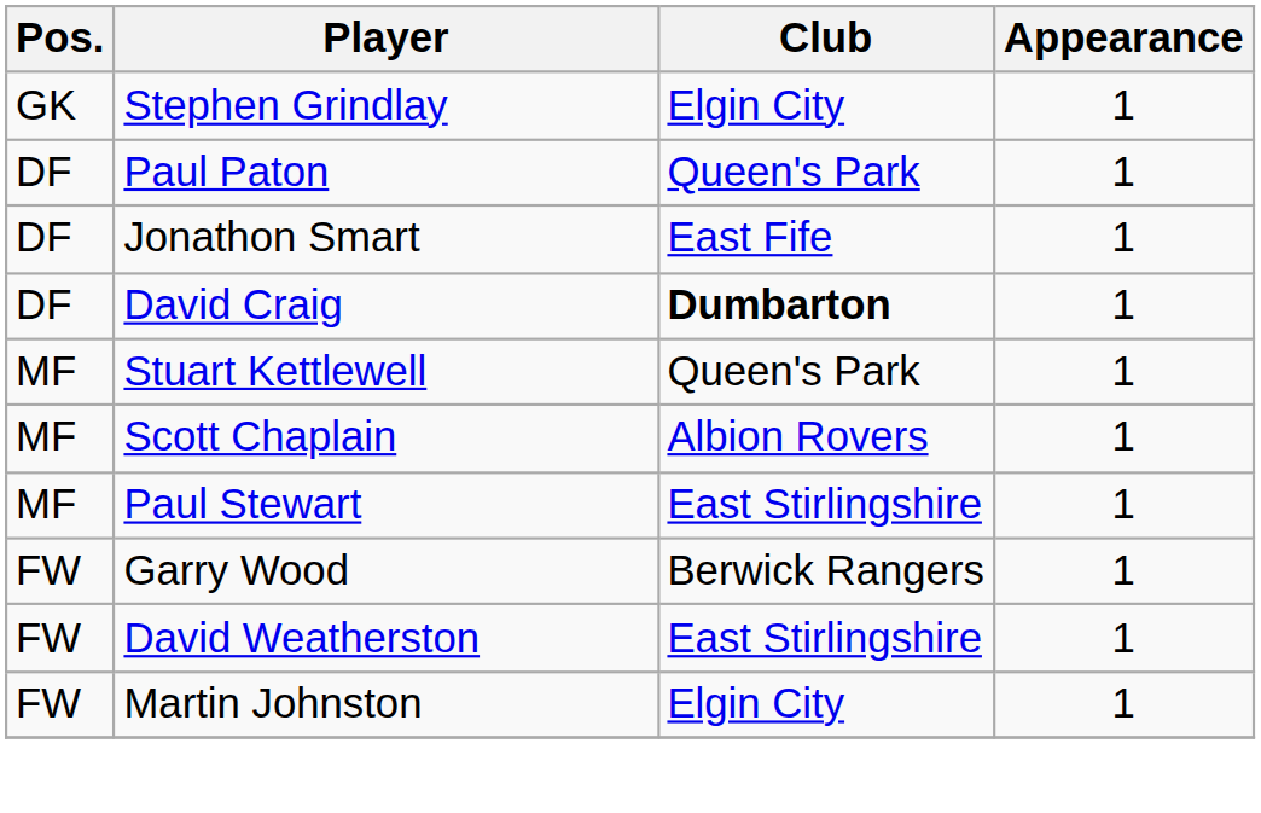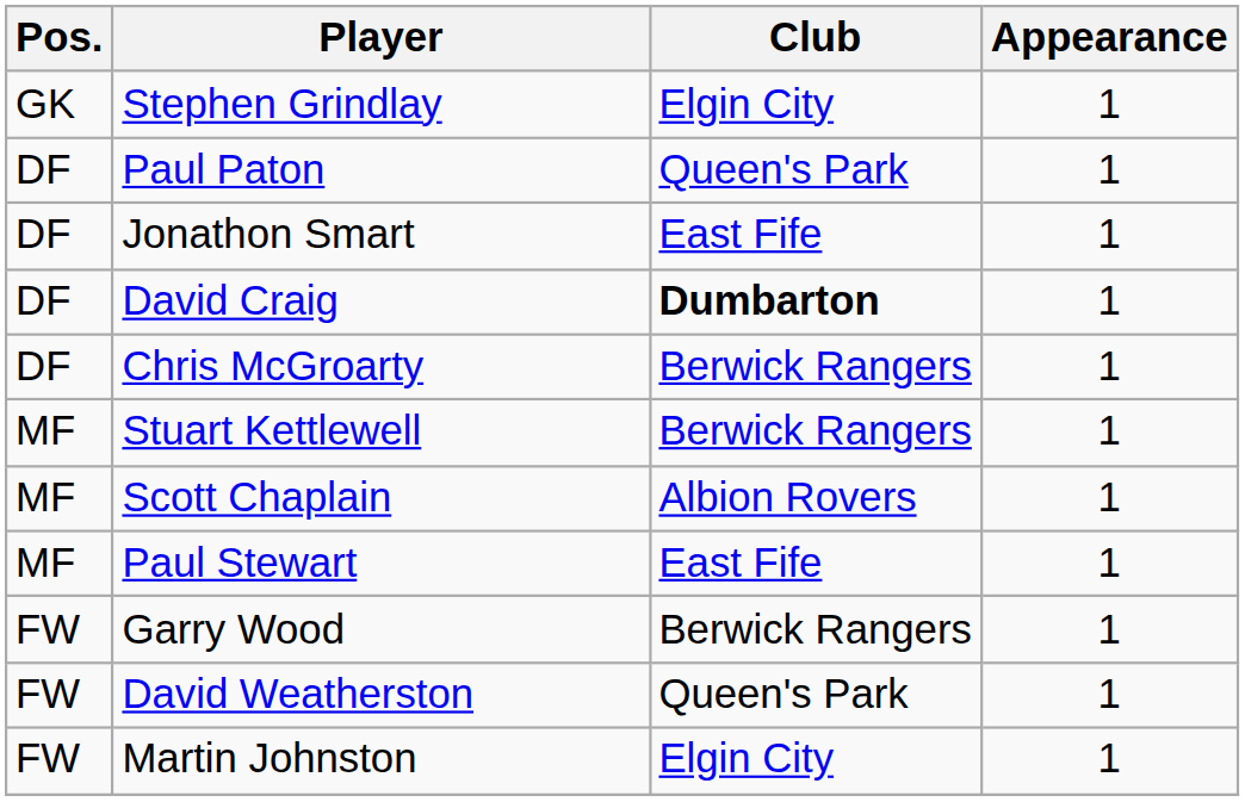+ row: DF | Chris McGroarty | Berwick Rangers | 1
Stuart Kettlewell | Club: Queen's Park -> Berwick Rangers
Paul Stewart | Club: East Stirlingshire -> East Fife
David Weatherston | Club: East Stirlingshire -> Queen's Park
